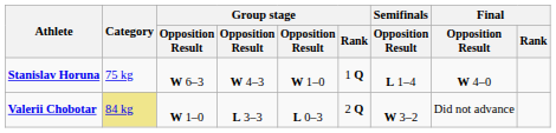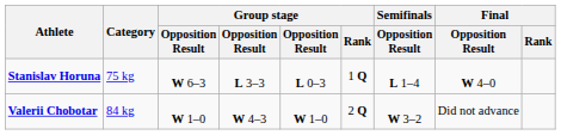Stanislav Horuna | column 4: W 4–3 -> L 3–3
Stanislav Horuna | column 5: W 1–0 -> L 0–3
Valerii Chobotar | Category: khaki background -> no background
Valerii Chobotar | column 4: L 3–3 -> W 4–3
Valerii Chobotar | column 5: L 0–3 -> W 1–0
